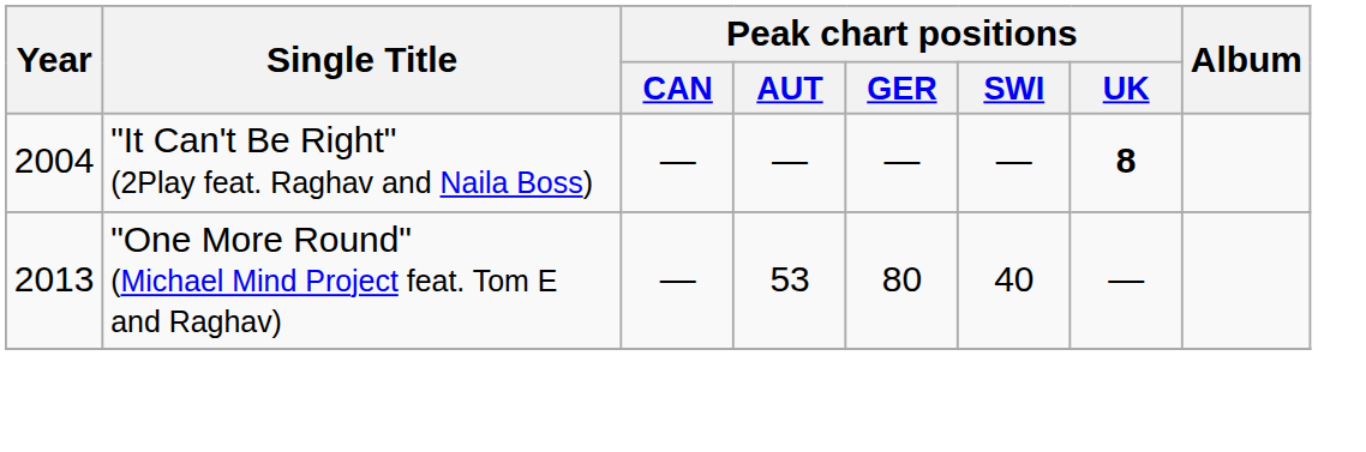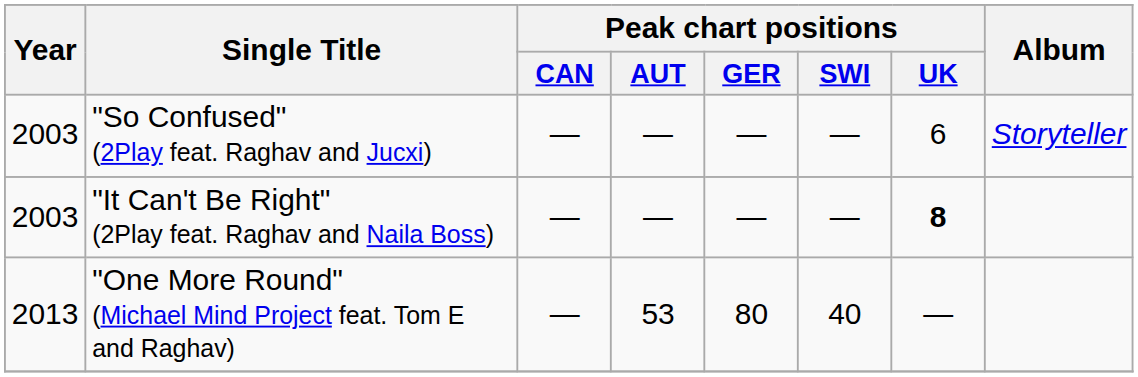+ row: 2003 | "So Confused" (2Play feat. Raghav and Jucxi) | — | — | — | — | 6 | Storyteller
"It Can't Be Right" (2Play feat. Raghav and Naila Boss) | Year: 2004 -> 2003
